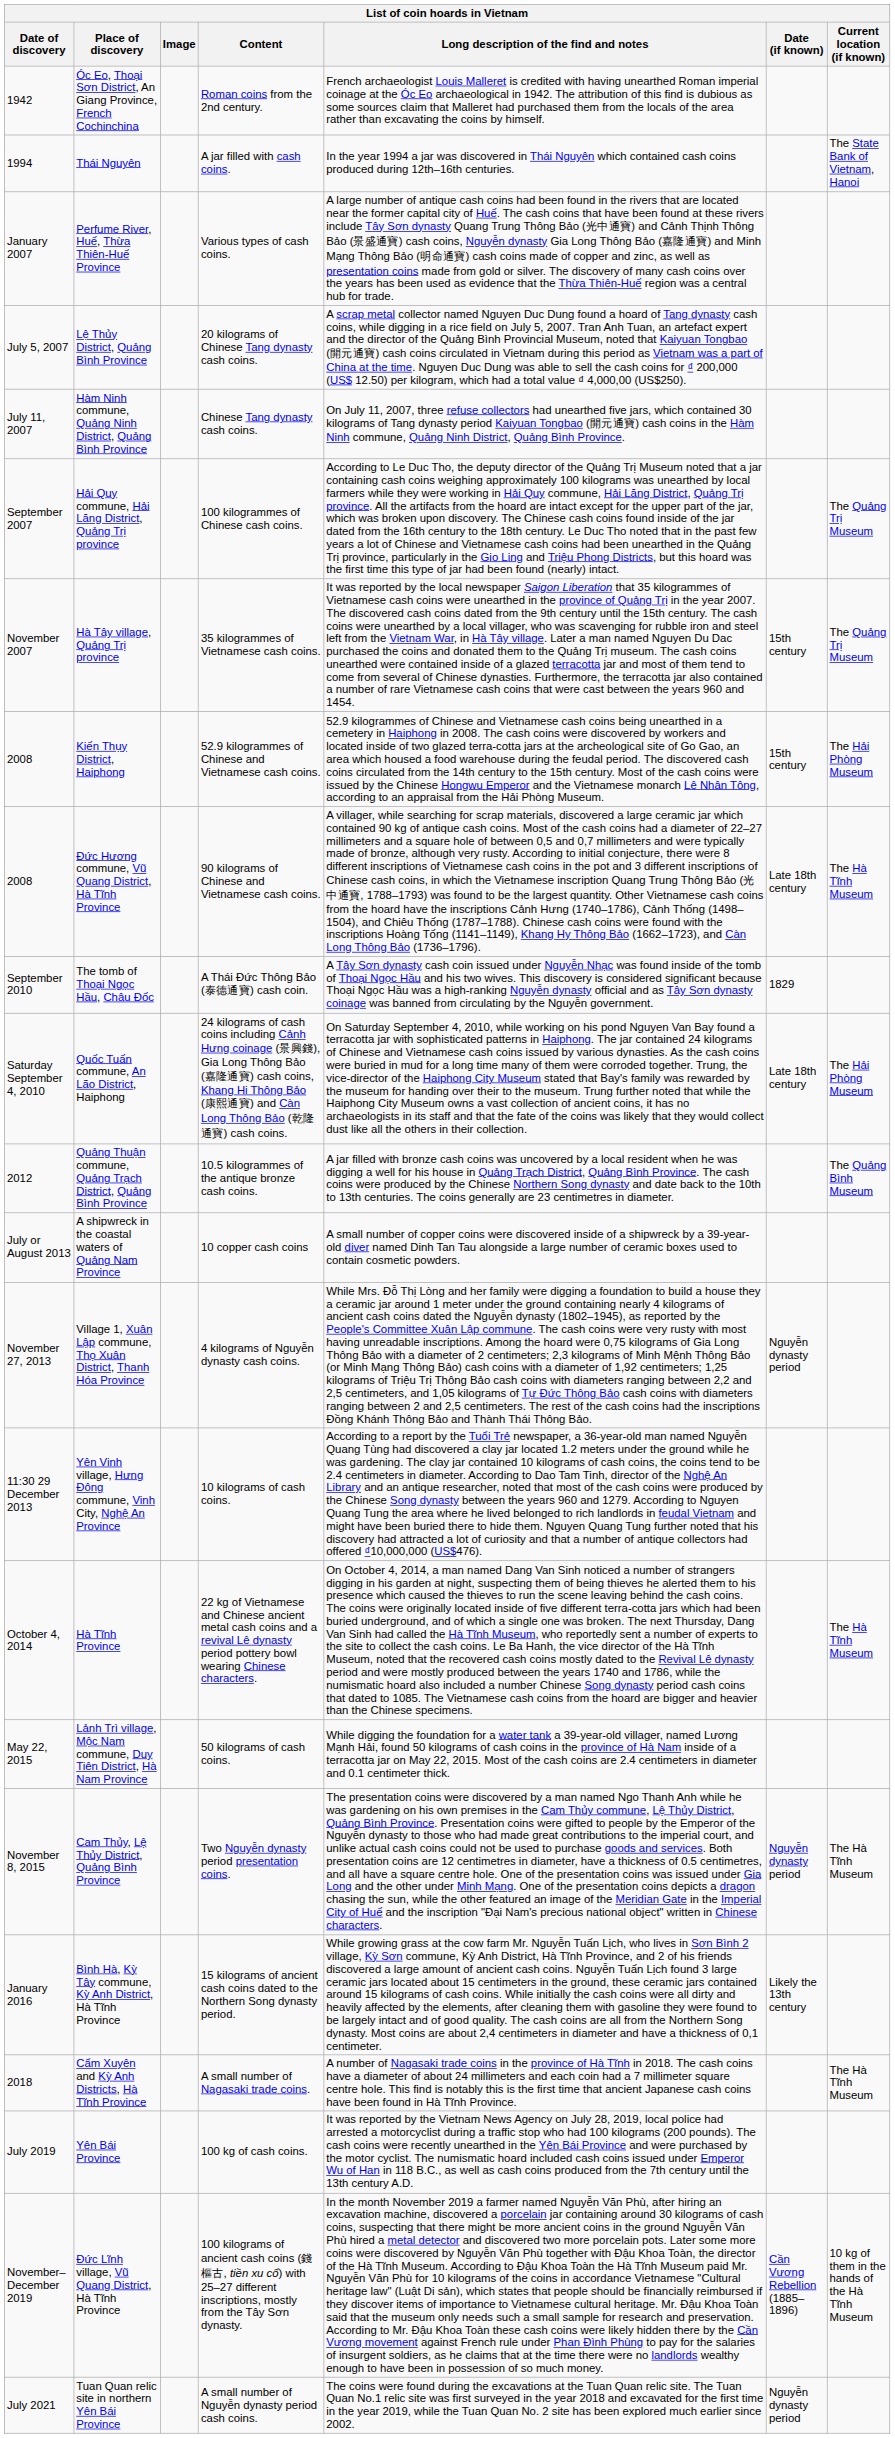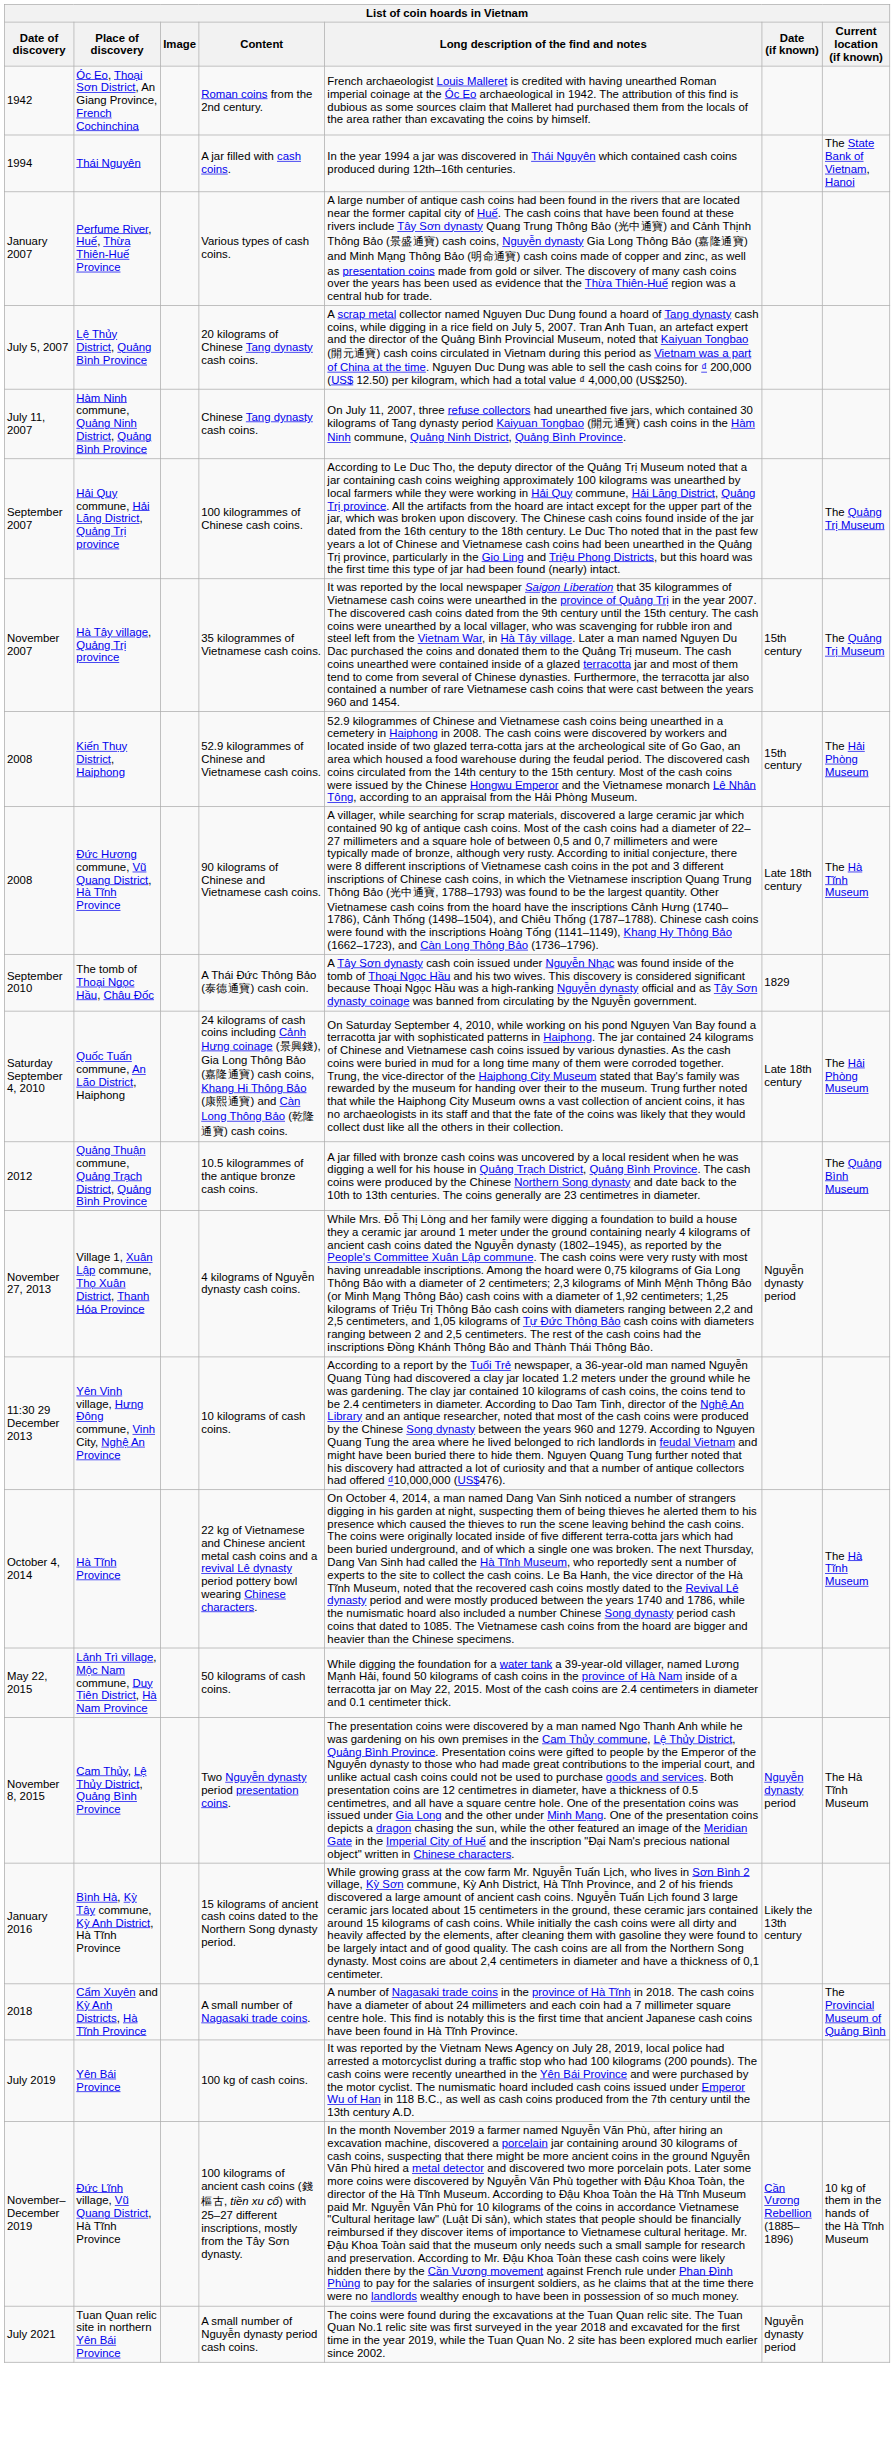- row: July or August 2013 | A shipwreck in the coastal waters of Quảng Nam Province | 10 copper cash coins | A small number of copper coins were discovered inside of a shipwreck by a 39-year-old diver named Dinh Tan Tau alongside a large number of ceramic boxes used to contain cosmetic powders.
Cẩm Xuyên and Kỳ Anh Districts, Hà Tĩnh Province | Current location (if known): The Hà Tĩnh Museum -> The Provincial Museum of Quảng Bình
